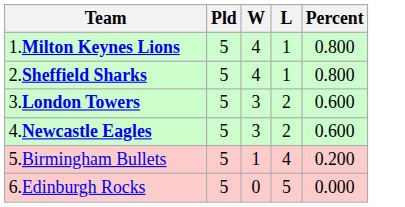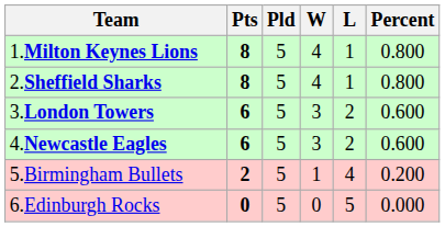+ column: Pts | 8 | 8 | 6 | 6 | 2 | 0
